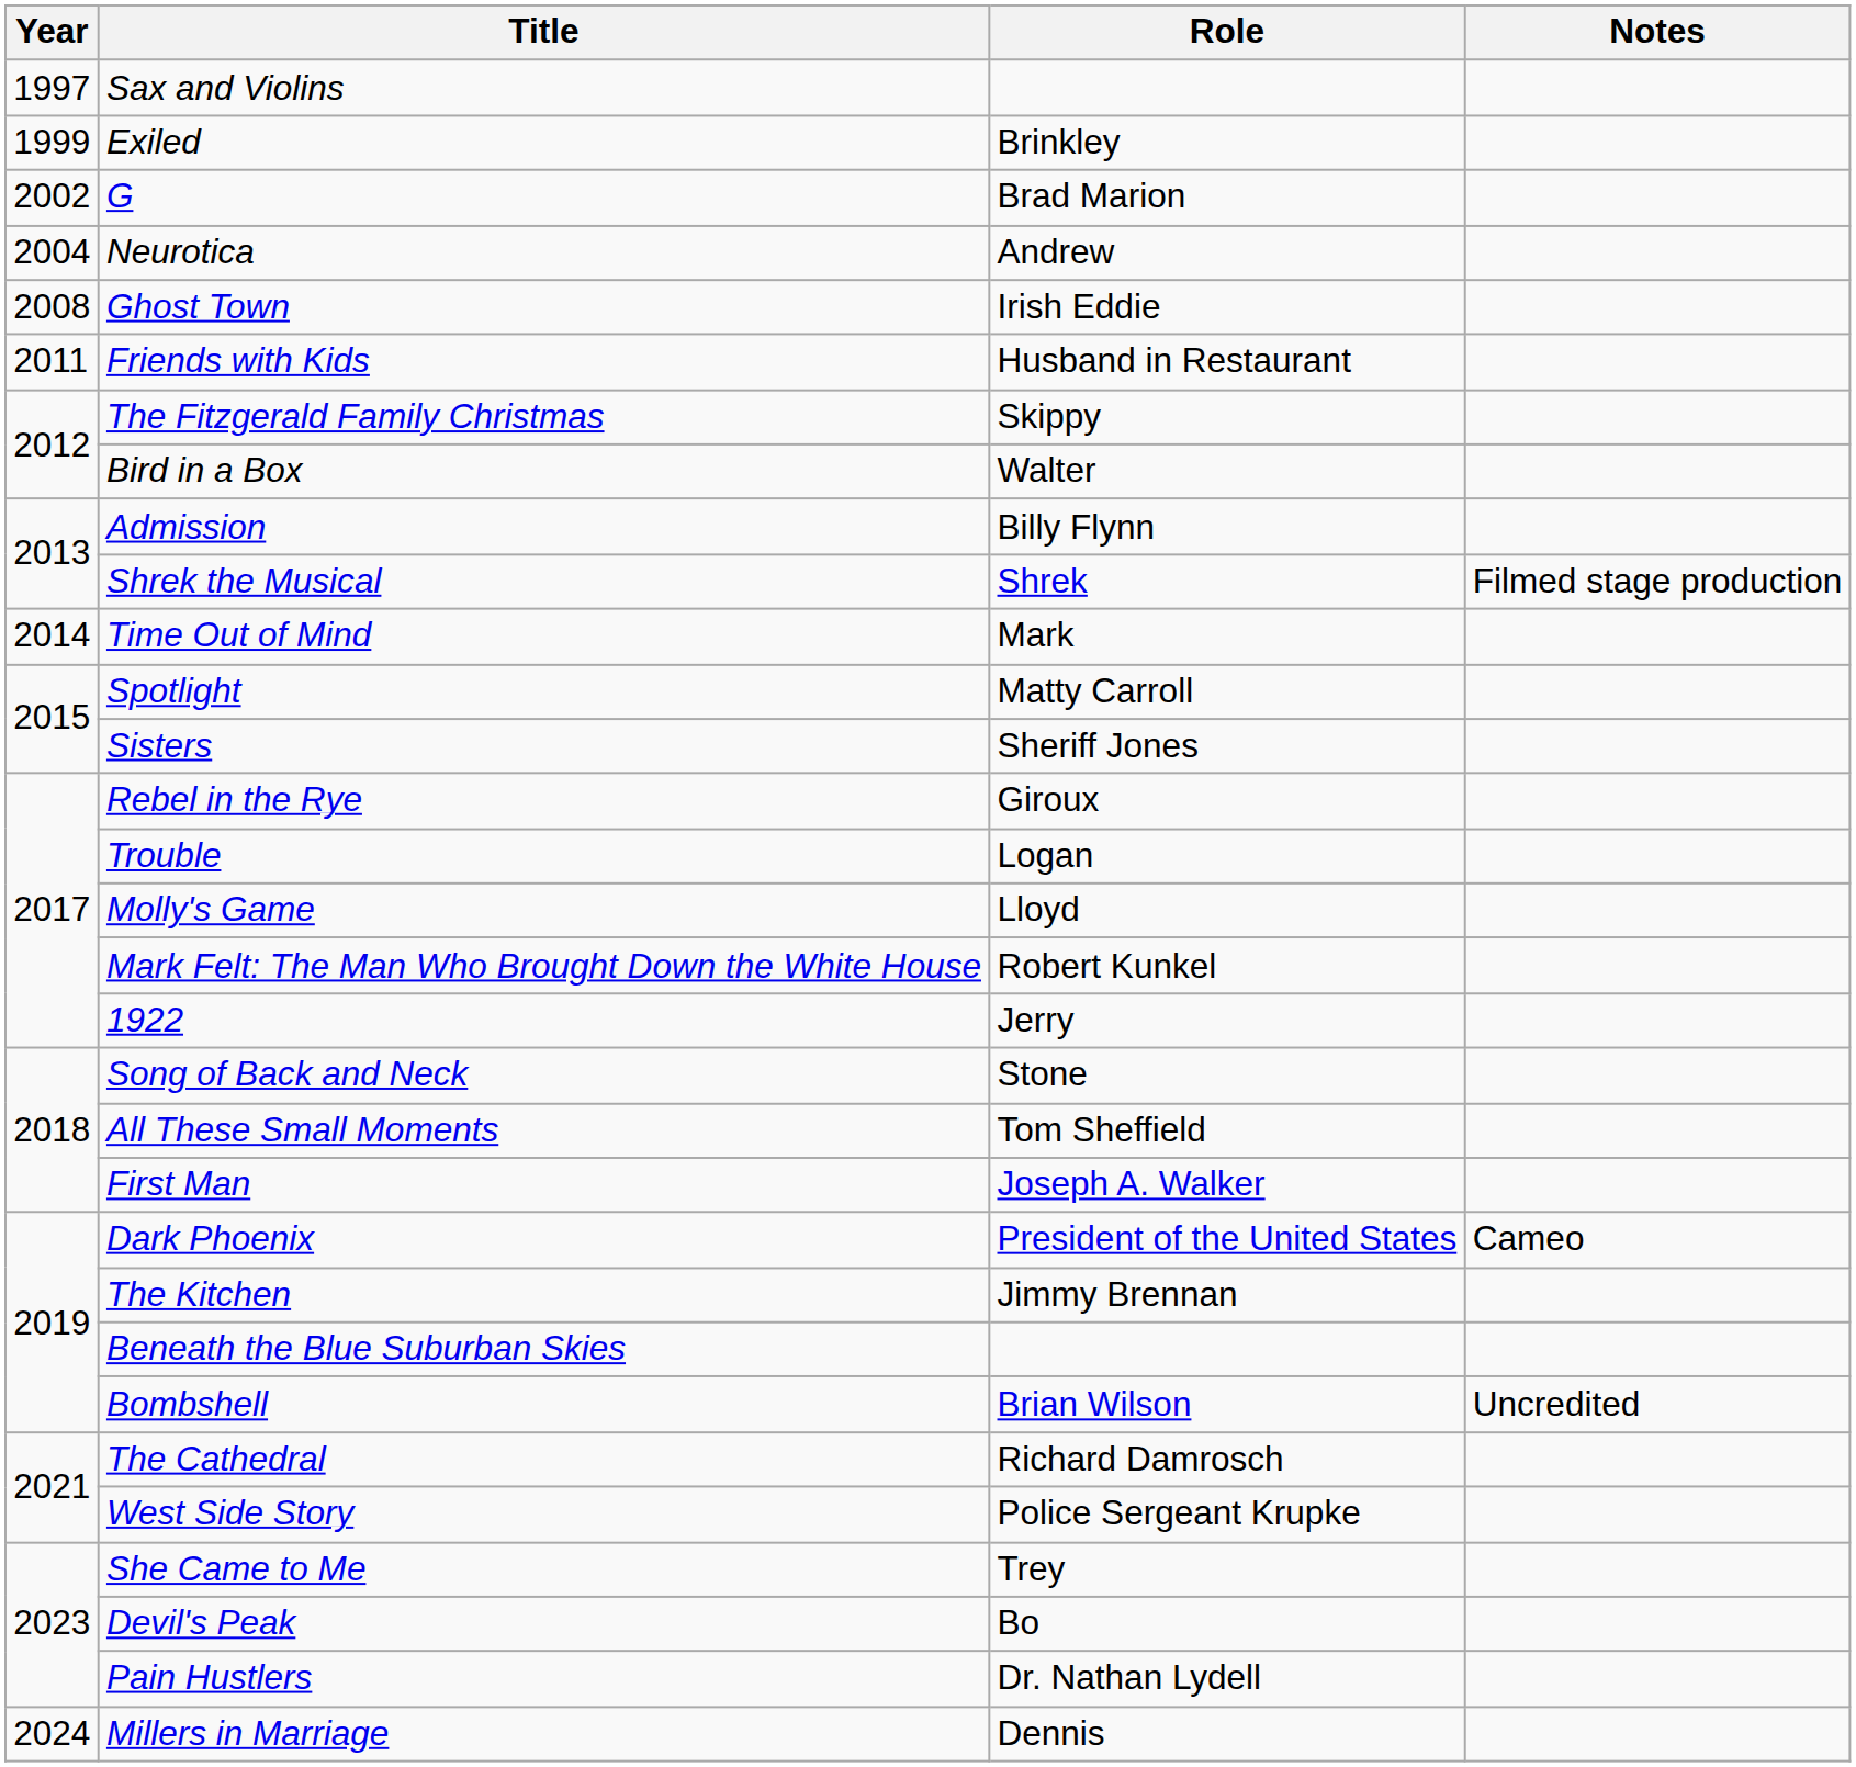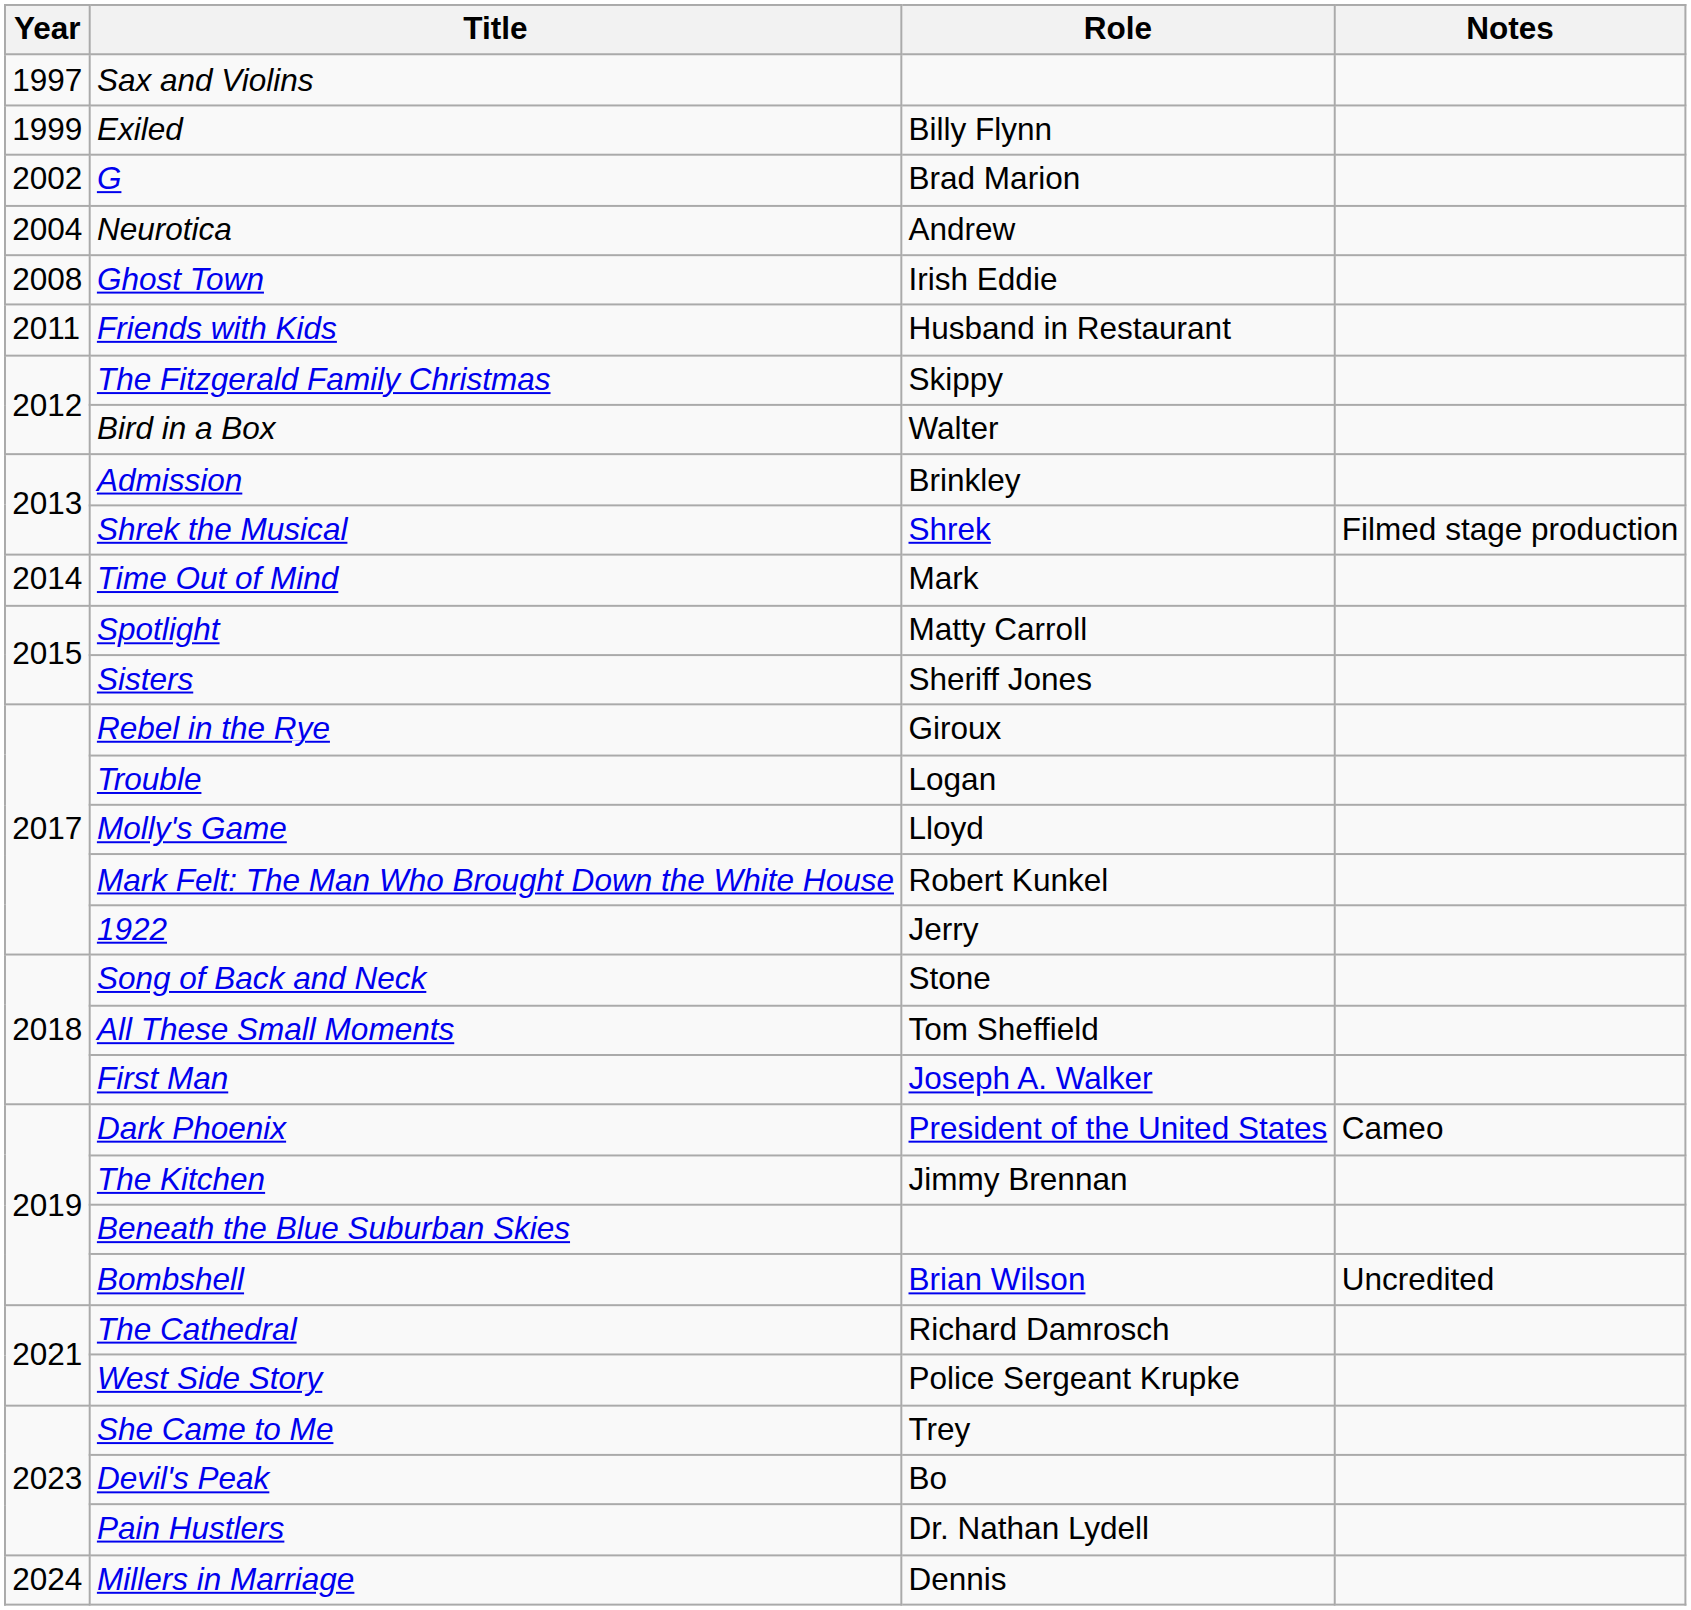Exiled | Role: Brinkley -> Billy Flynn
Admission | Role: Billy Flynn -> Brinkley
